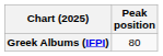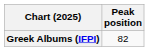Greek Albums (IFPI) | Peak position: 80 -> 82
